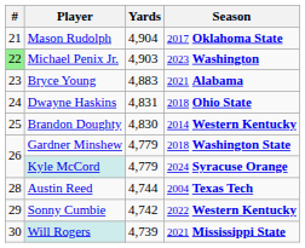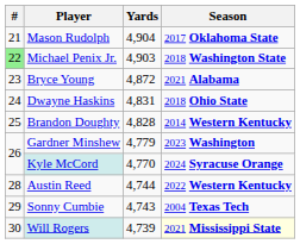Michael Penix Jr. | Season: 2023 Washington -> 2018 Washington State
Bryce Young | Yards: 4,883 -> 4,872
Brandon Doughty | Yards: 4,830 -> 4,828
Gardner Minshew | Season: 2018 Washington State -> 2023 Washington
Kyle McCord | Yards: 4,779 -> 4,770
Austin Reed | Season: 2004 Texas Tech -> 2022 Western Kentucky
Sonny Cumbie | Yards: 4,742 -> 4,743
Sonny Cumbie | Season: 2022 Western Kentucky -> 2004 Texas Tech
Will Rogers | Season: no background -> lightyellow background
